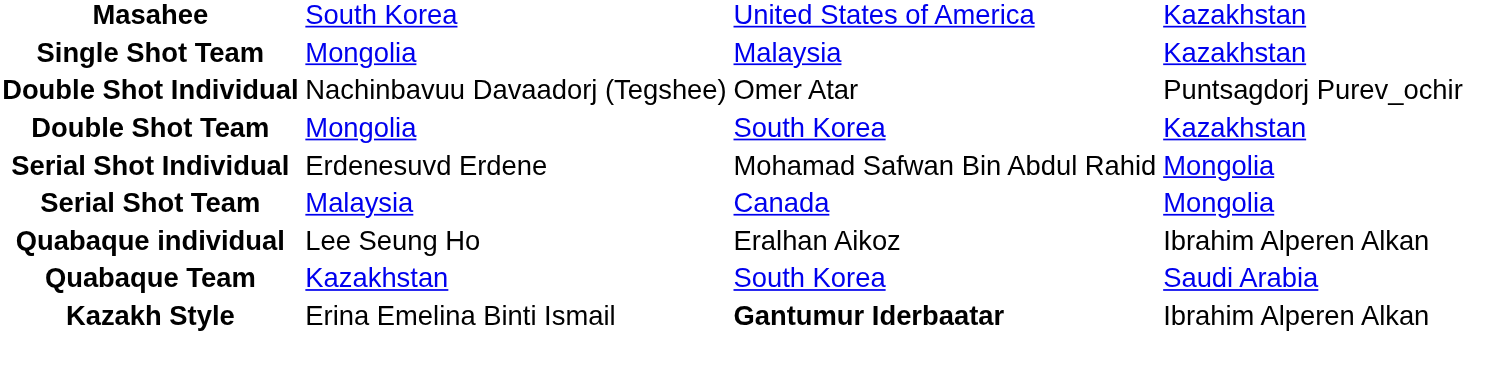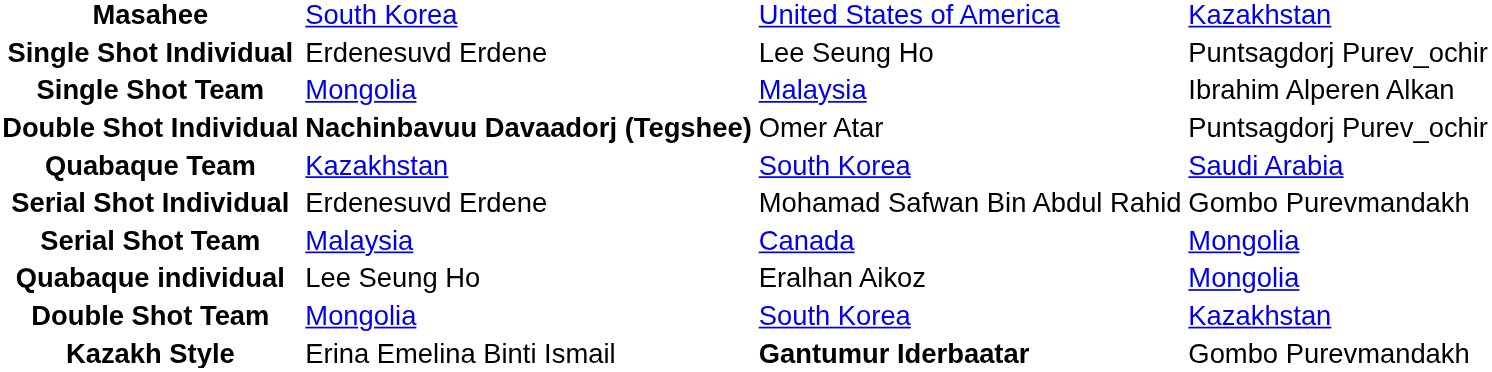+ row: Single Shot Individual | Erdenesuvd Erdene | Lee Seung Ho | Puntsagdorj Purev_ochir
Single Shot Team | column 4: Kazakhstan -> Ibrahim Alperen Alkan
Double Shot Individual | column 2: normal -> bold
rows swapped: Double Shot Team <-> Quabaque Team
Serial Shot Individual | column 4: Mongolia -> Gombo Purevmandakh
Quabaque individual | column 4: Ibrahim Alperen Alkan -> Mongolia
Kazakh Style | column 4: Ibrahim Alperen Alkan -> Gombo Purevmandakh
